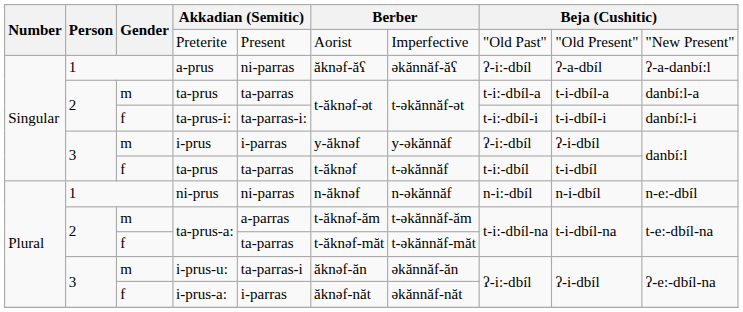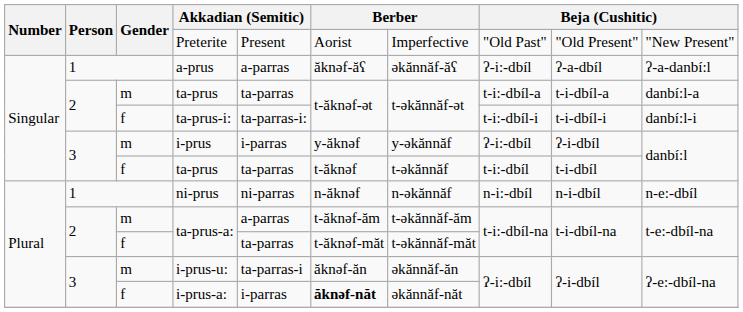a-prus | column 5: ni-parras -> a-parras
i-prus-a: | column 6: normal -> bold
